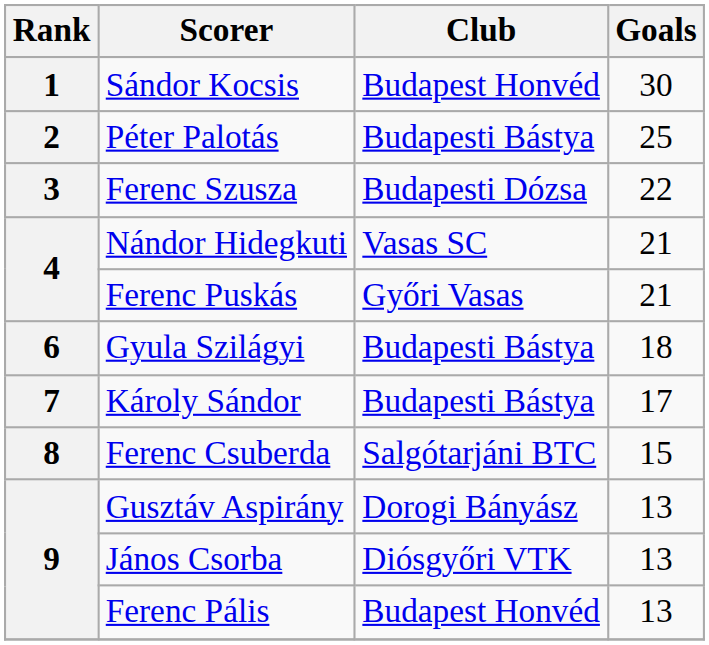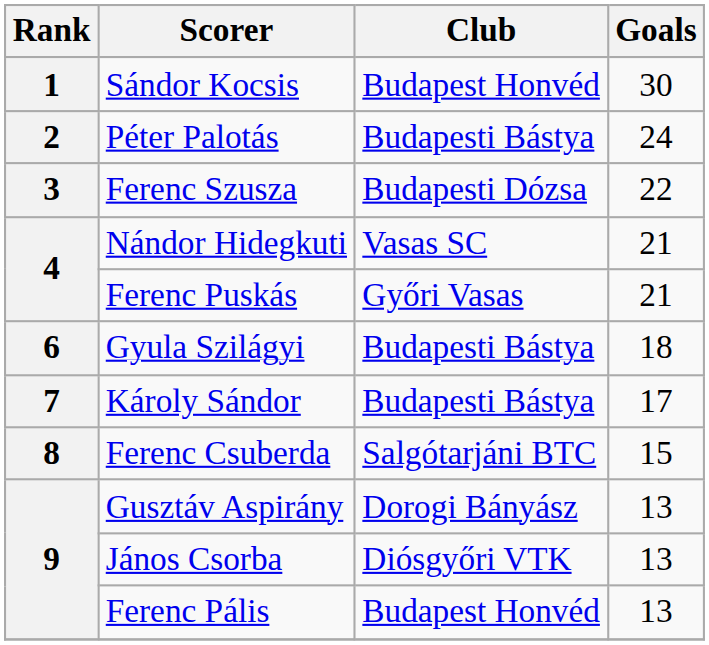Péter Palotás | Goals: 25 -> 24
